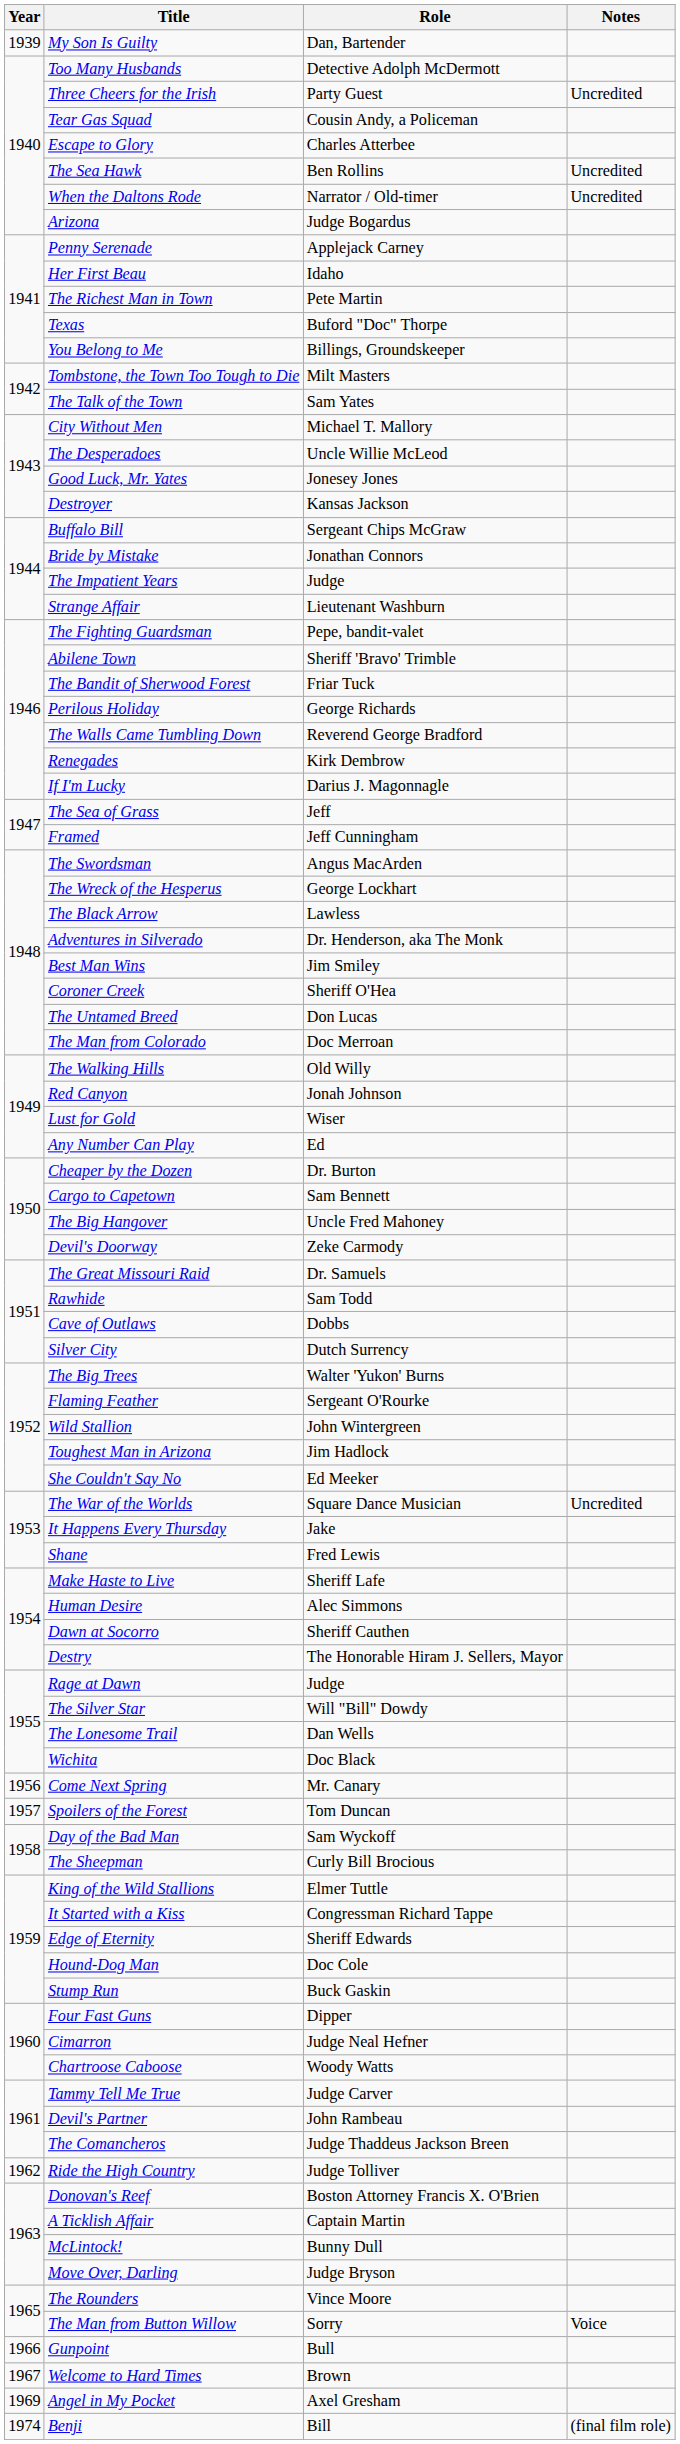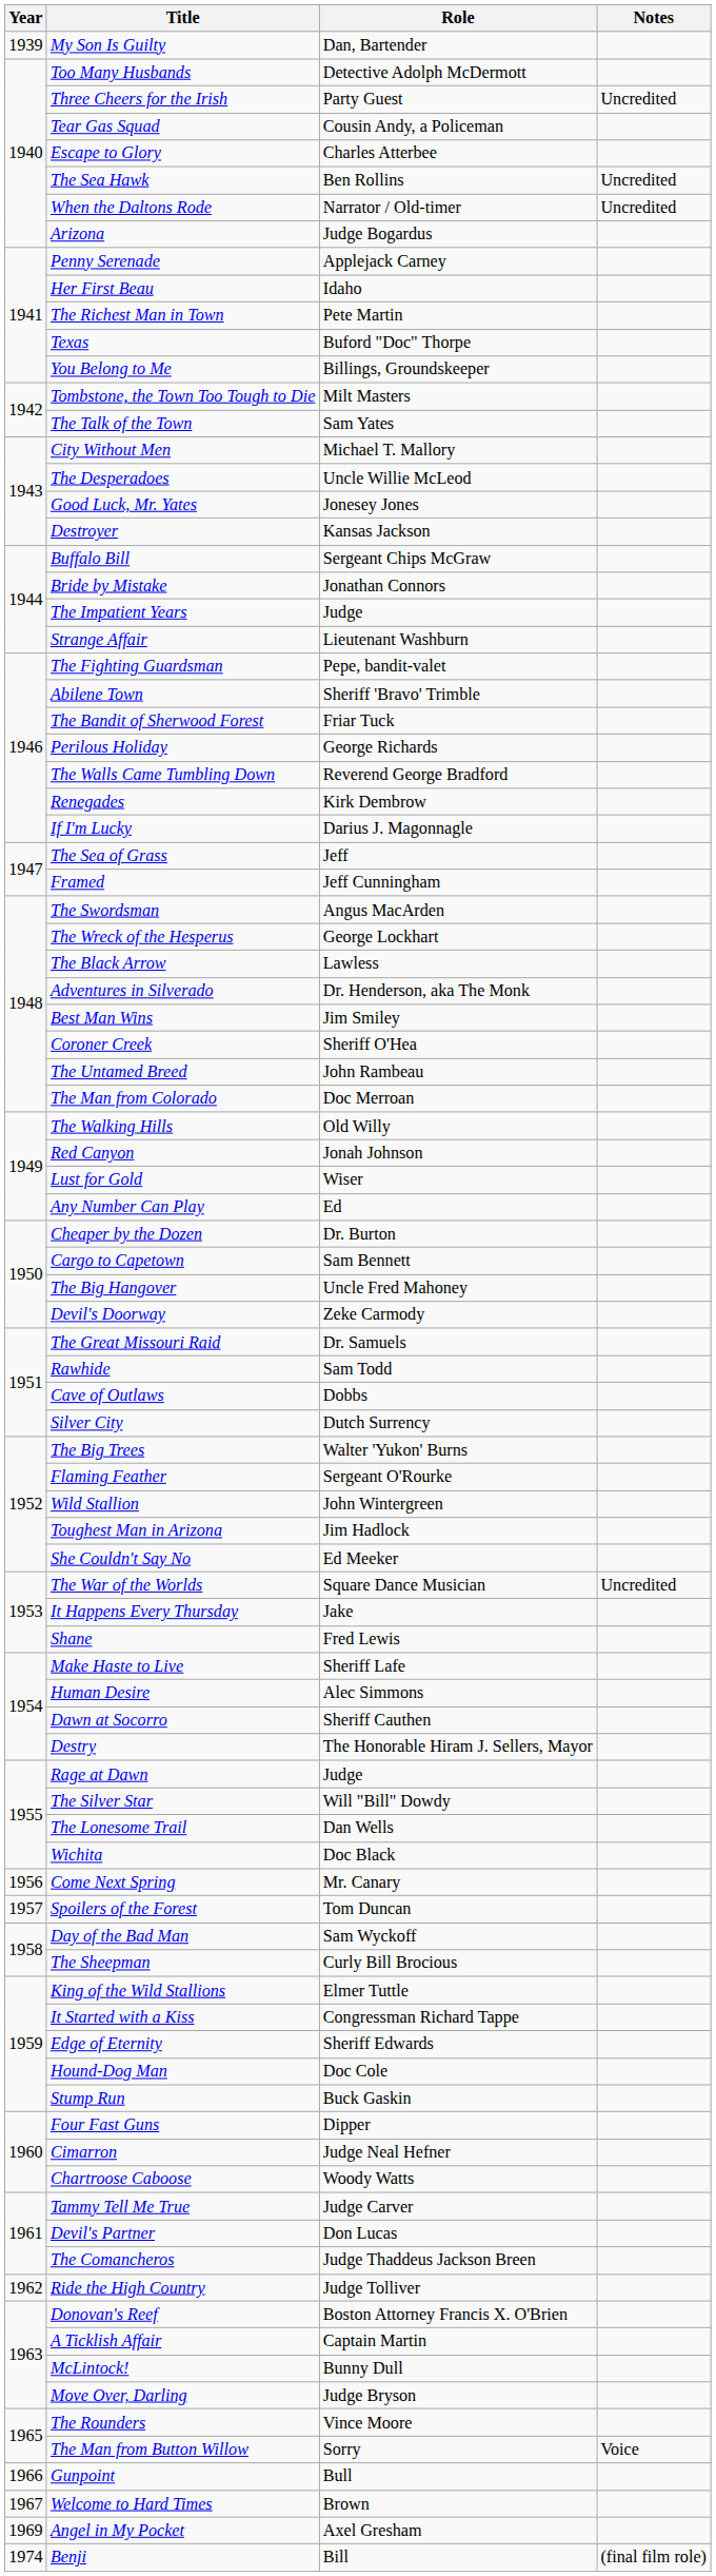The Untamed Breed | Role: Don Lucas -> John Rambeau
Devil's Partner | Role: John Rambeau -> Don Lucas
